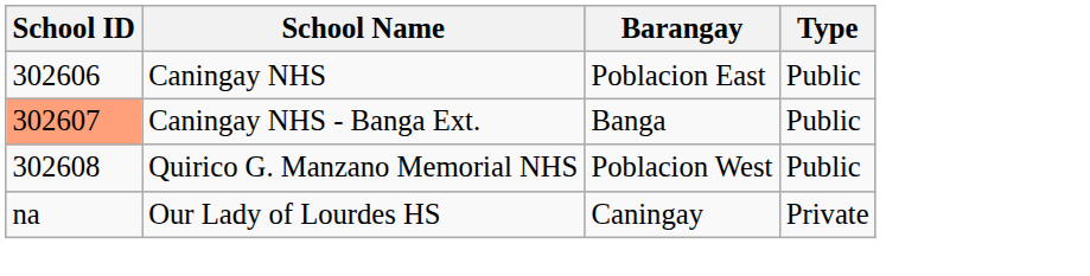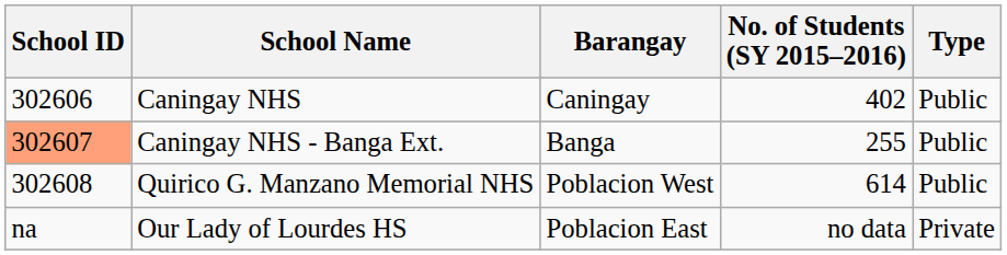+ column: No. of Students (SY 2015–2016) | 402 | 255 | 614 | no data
Caningay NHS | Barangay: Poblacion East -> Caningay
Our Lady of Lourdes HS | Barangay: Caningay -> Poblacion East
